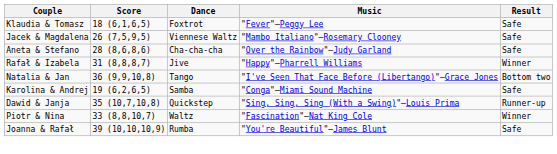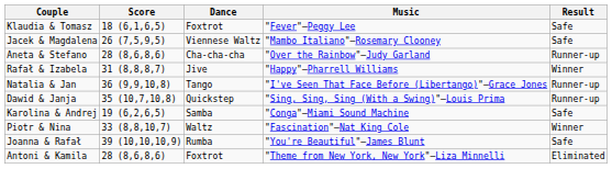Aneta & Stefano | Result: Safe -> Runner-up
Natalia & Jan | Result: Bottom two -> Runner-up
rows swapped: Dawid & Janja <-> Karolina & Andrej
+ row: Antoni & Kamila | 28 (8,6,8,6) | Foxtrot | "Theme from New York, New York"—Liza Minnelli | Eliminated
